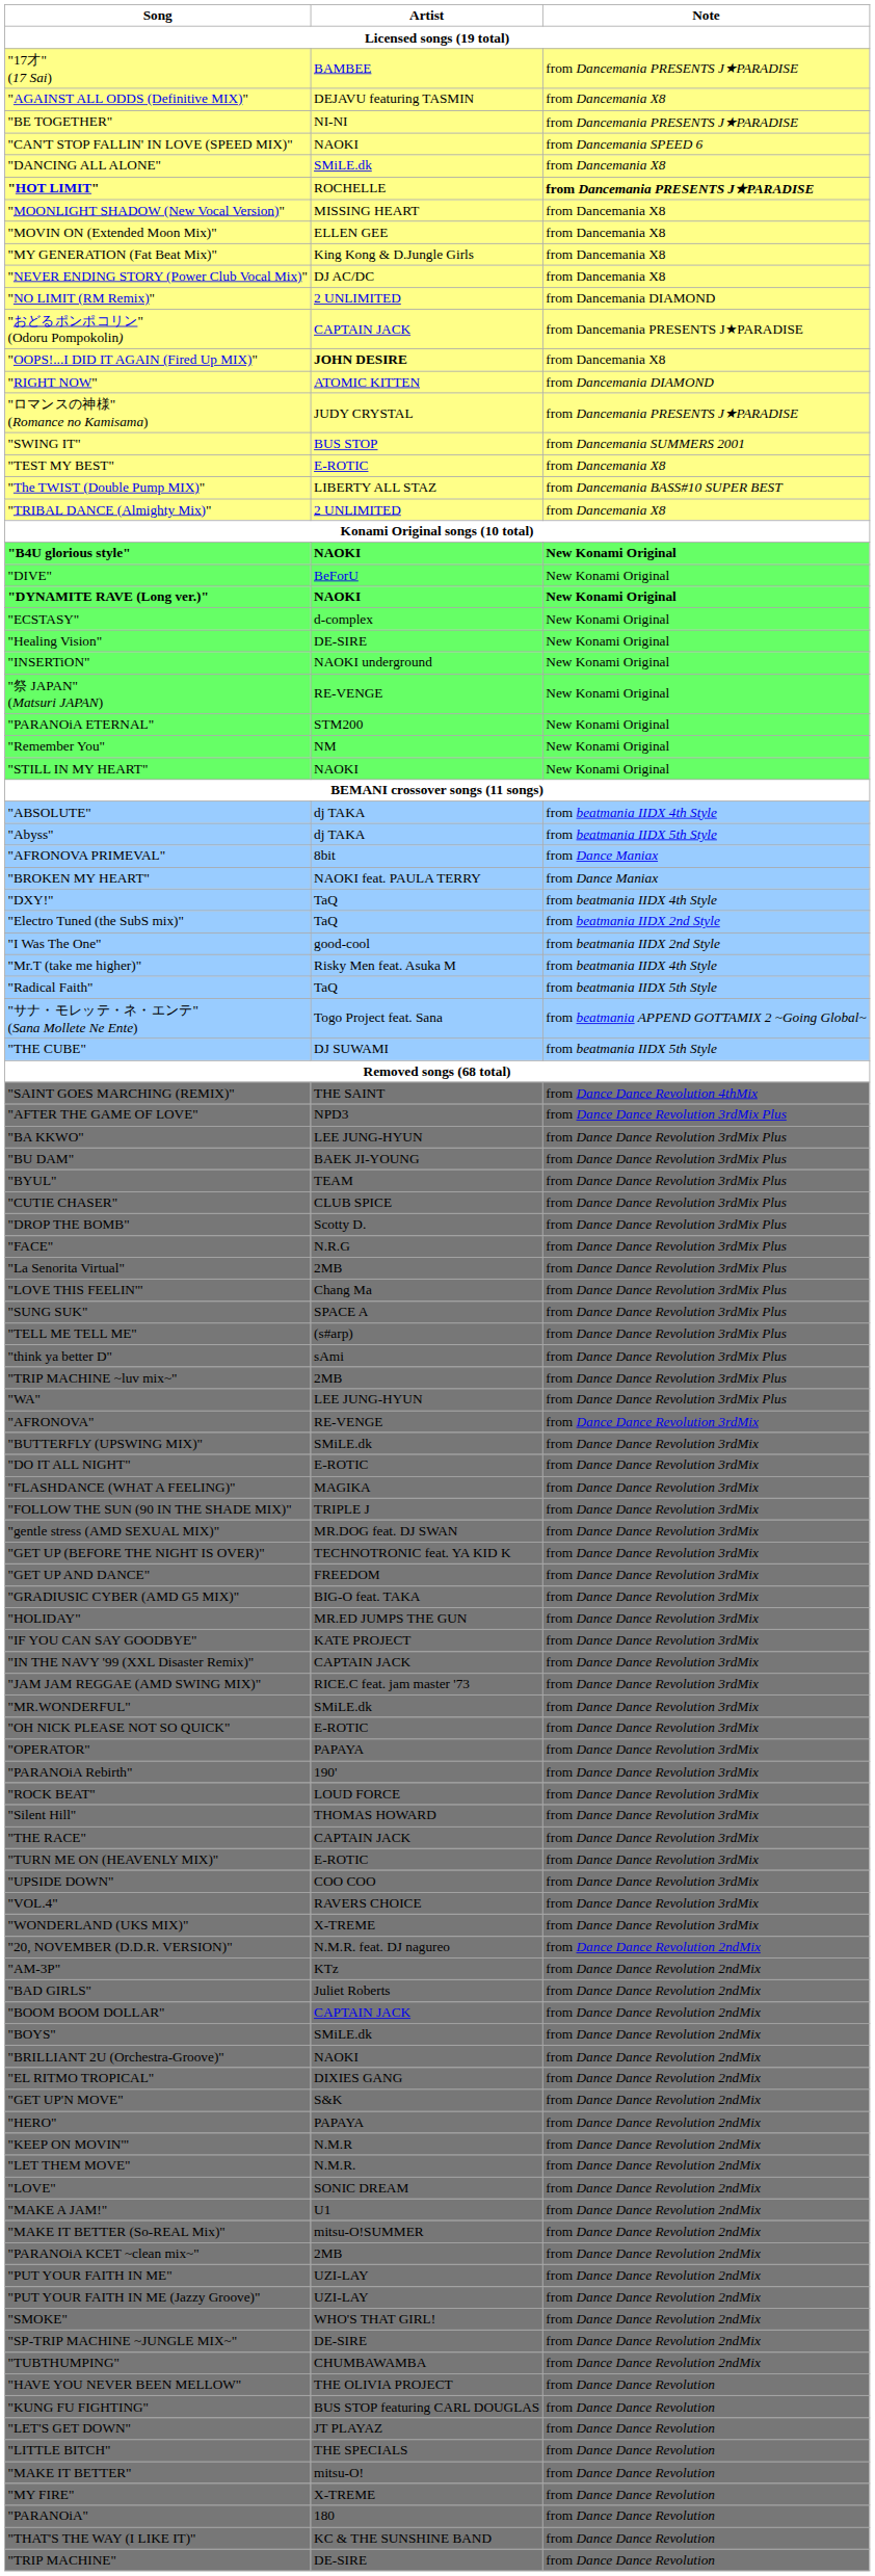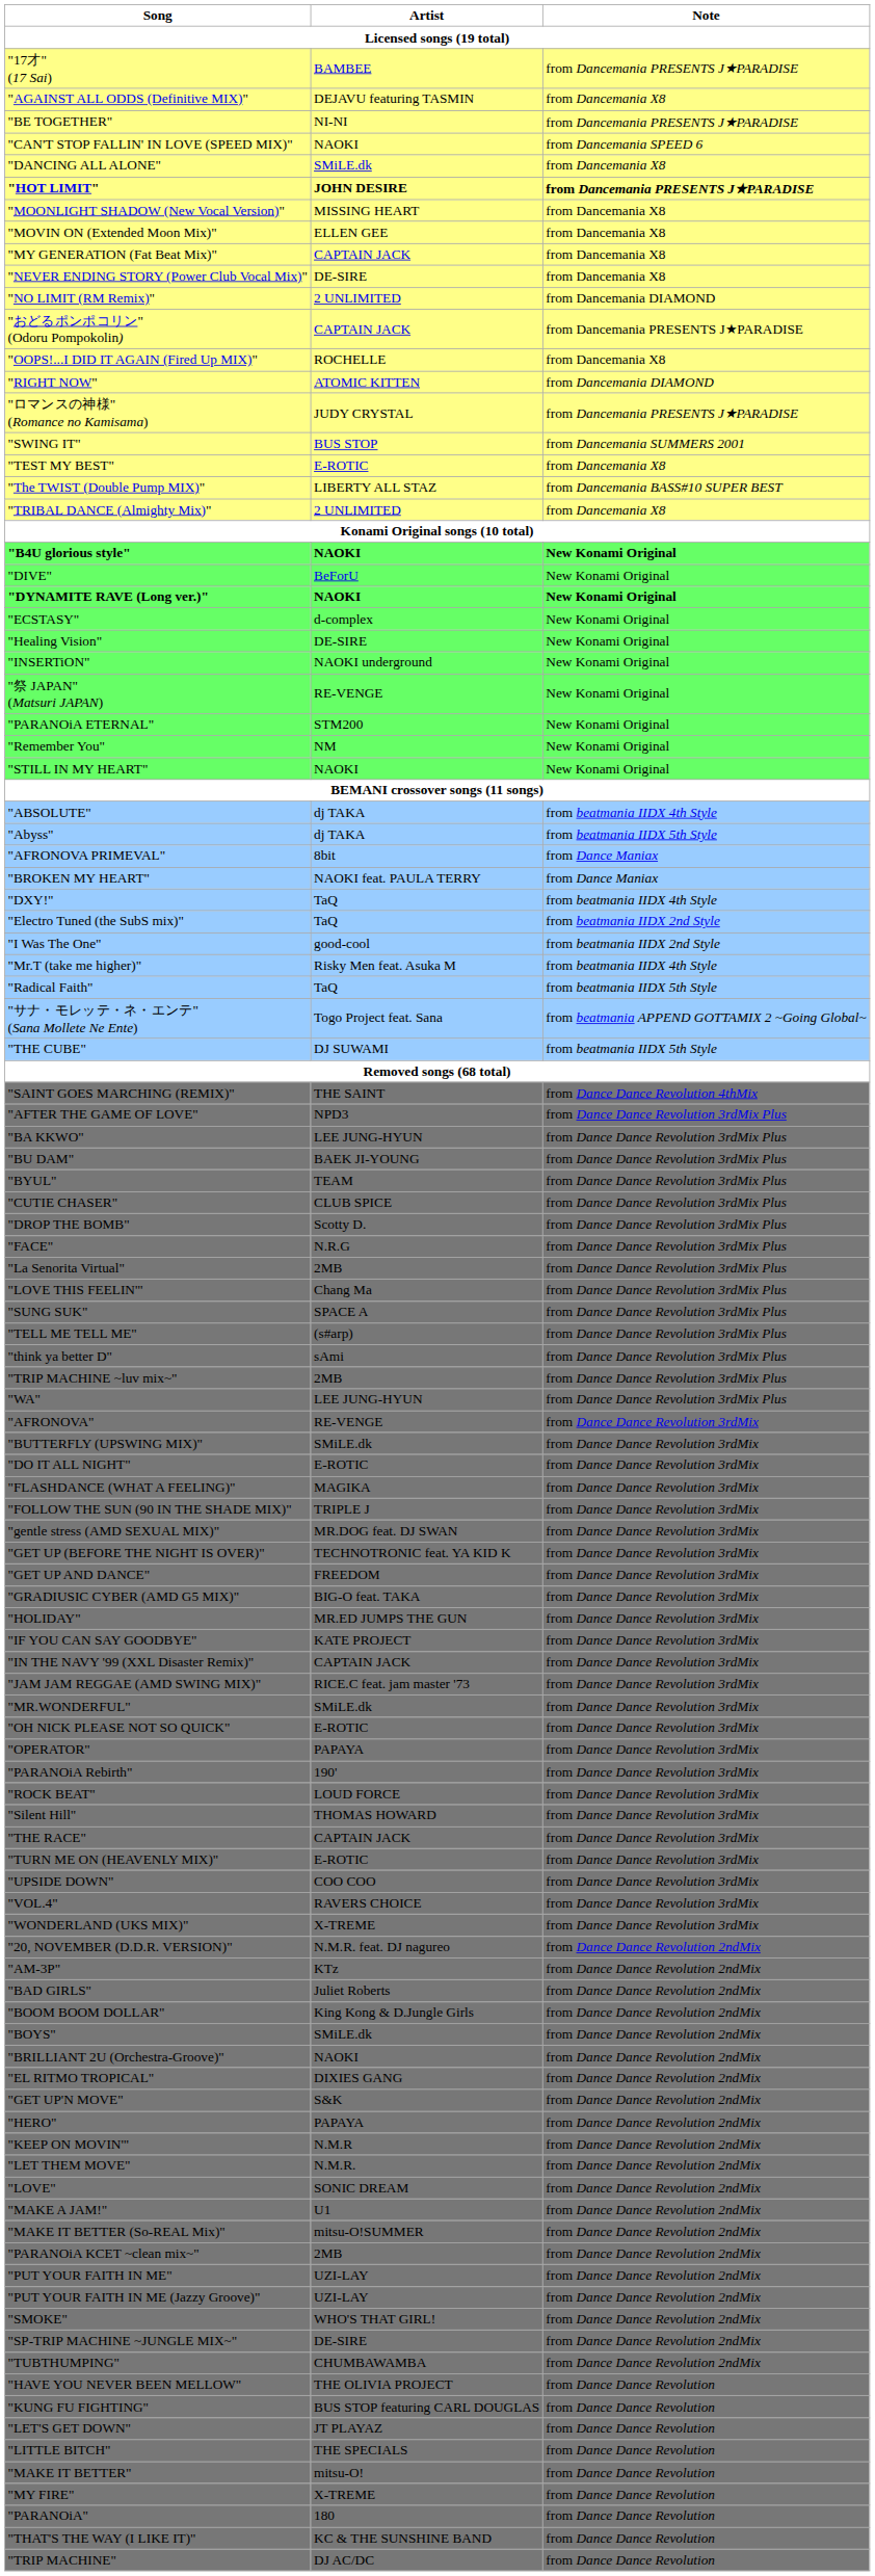"HOT LIMIT" | Artist: ROCHELLE -> JOHN DESIRE
"MY GENERATION (Fat Beat Mix)" | Artist: King Kong & D.Jungle Girls -> CAPTAIN JACK
"NEVER ENDING STORY (Power Club Vocal Mix)" | Artist: DJ AC/DC -> DE-SIRE
"OOPS!...I DID IT AGAIN (Fired Up MIX)" | Artist: JOHN DESIRE -> ROCHELLE
"BOOM BOOM DOLLAR" | Artist: CAPTAIN JACK -> King Kong & D.Jungle Girls
"TRIP MACHINE" | Artist: DE-SIRE -> DJ AC/DC
